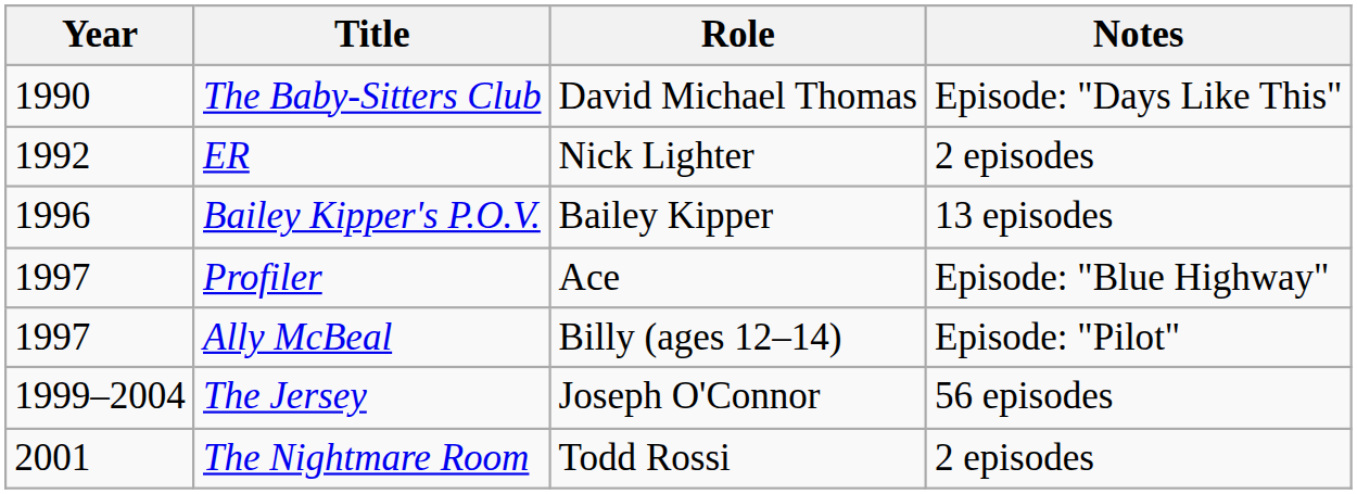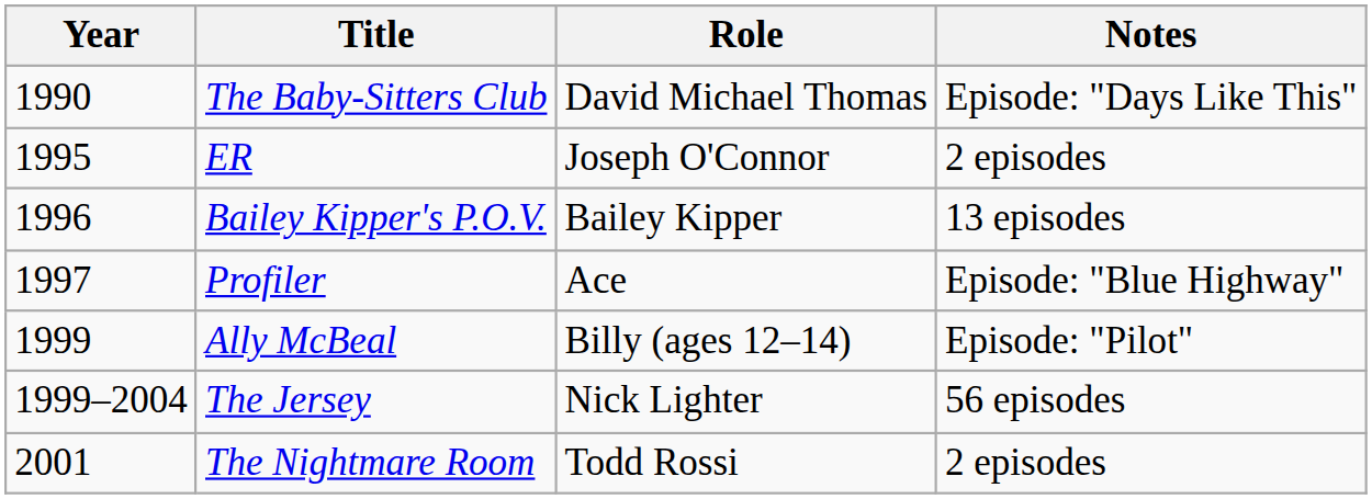ER | Year: 1992 -> 1995
ER | Role: Nick Lighter -> Joseph O'Connor
Ally McBeal | Year: 1997 -> 1999
The Jersey | Role: Joseph O'Connor -> Nick Lighter
